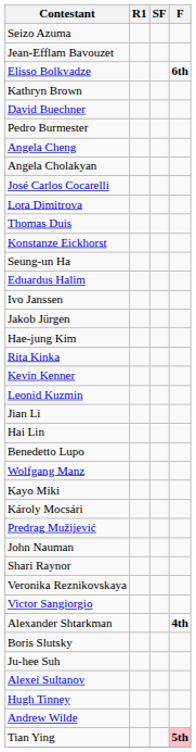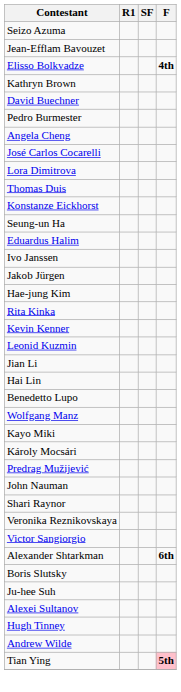Elisso Bolkvadze | F: 6th -> 4th
- row: Angela Cholakyan
Alexander Shtarkman | F: 4th -> 6th
